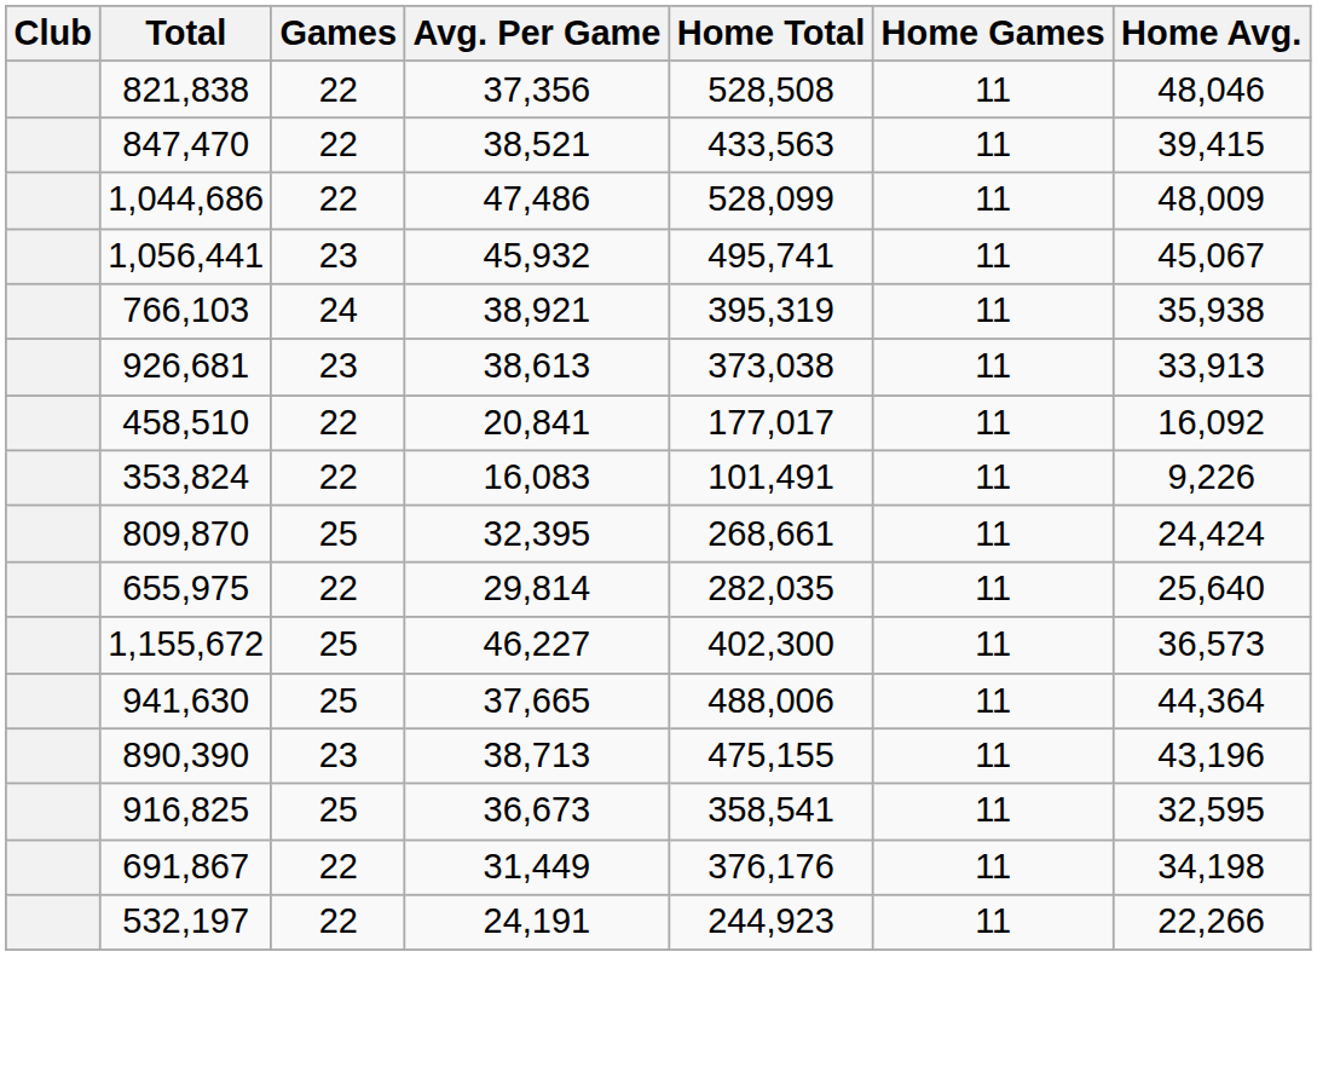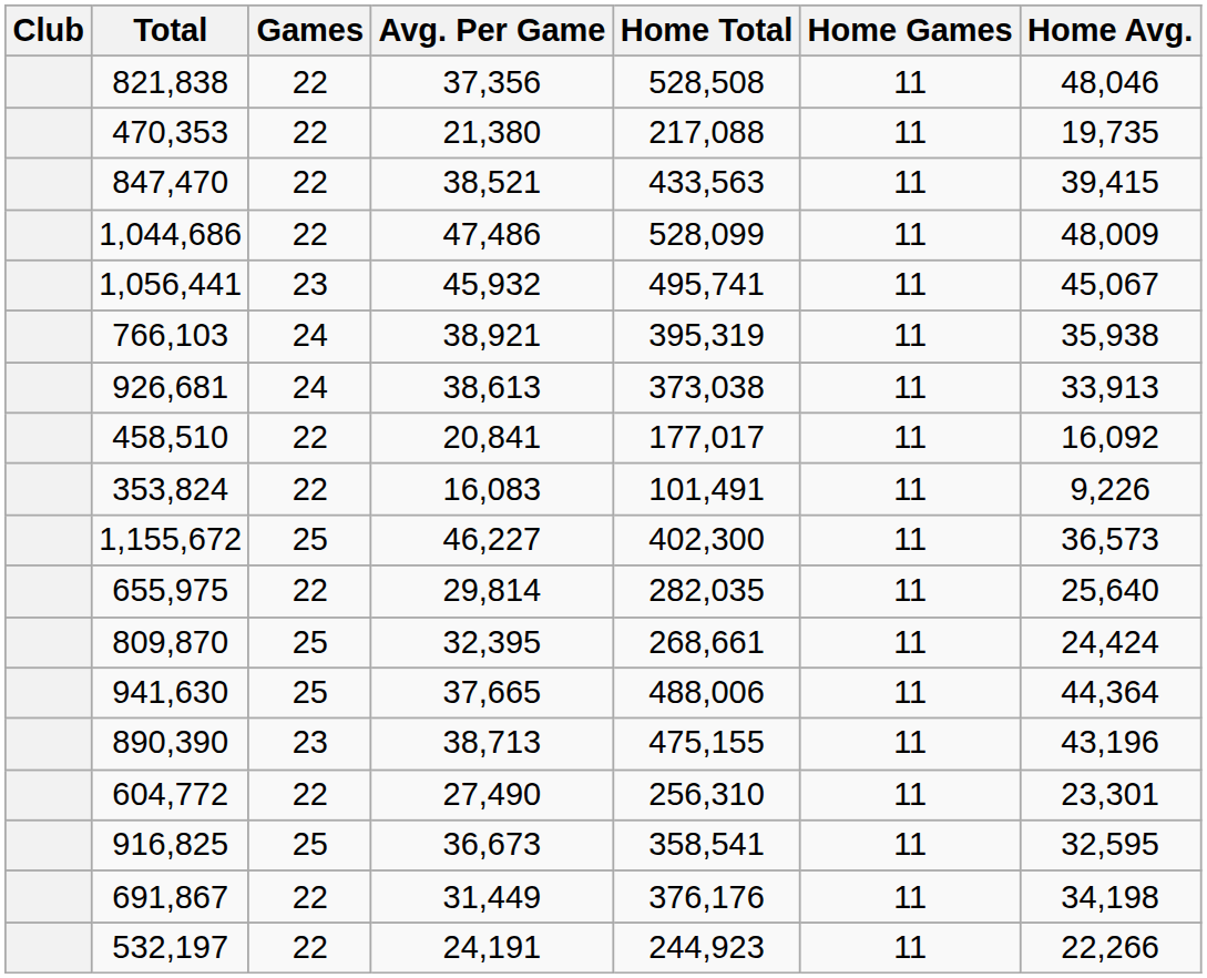+ row: 470,353 | 22 | 21,380 | 217,088 | 11 | 19,735
926,681 | Games: 23 -> 24
rows swapped: 1,155,672 <-> 809,870
+ row: 604,772 | 22 | 27,490 | 256,310 | 11 | 23,301
